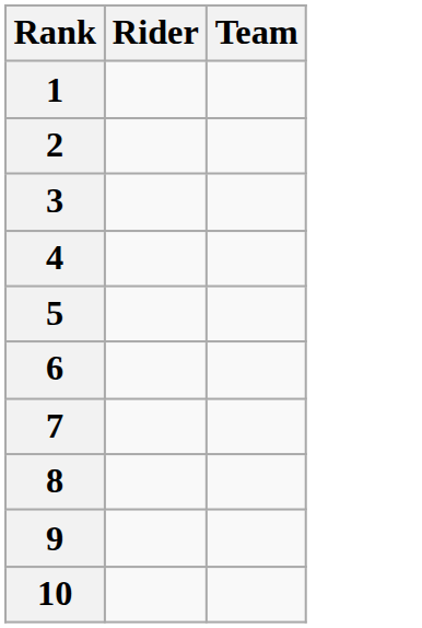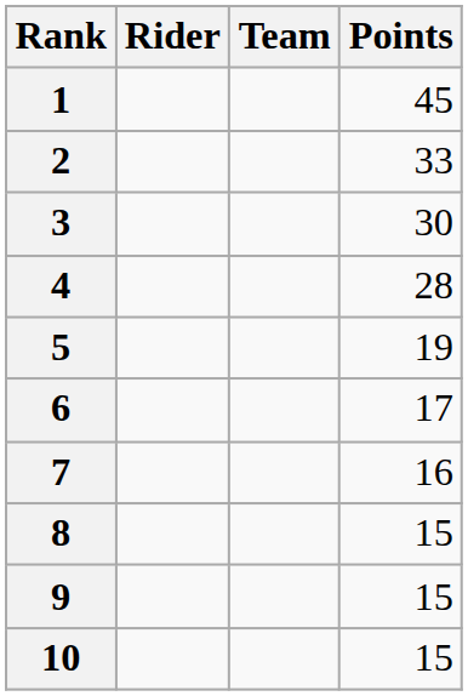+ column: Points | 45 | 33 | 30 | 28 | 19 | 17 | 16 | 15 | 15 | 15
